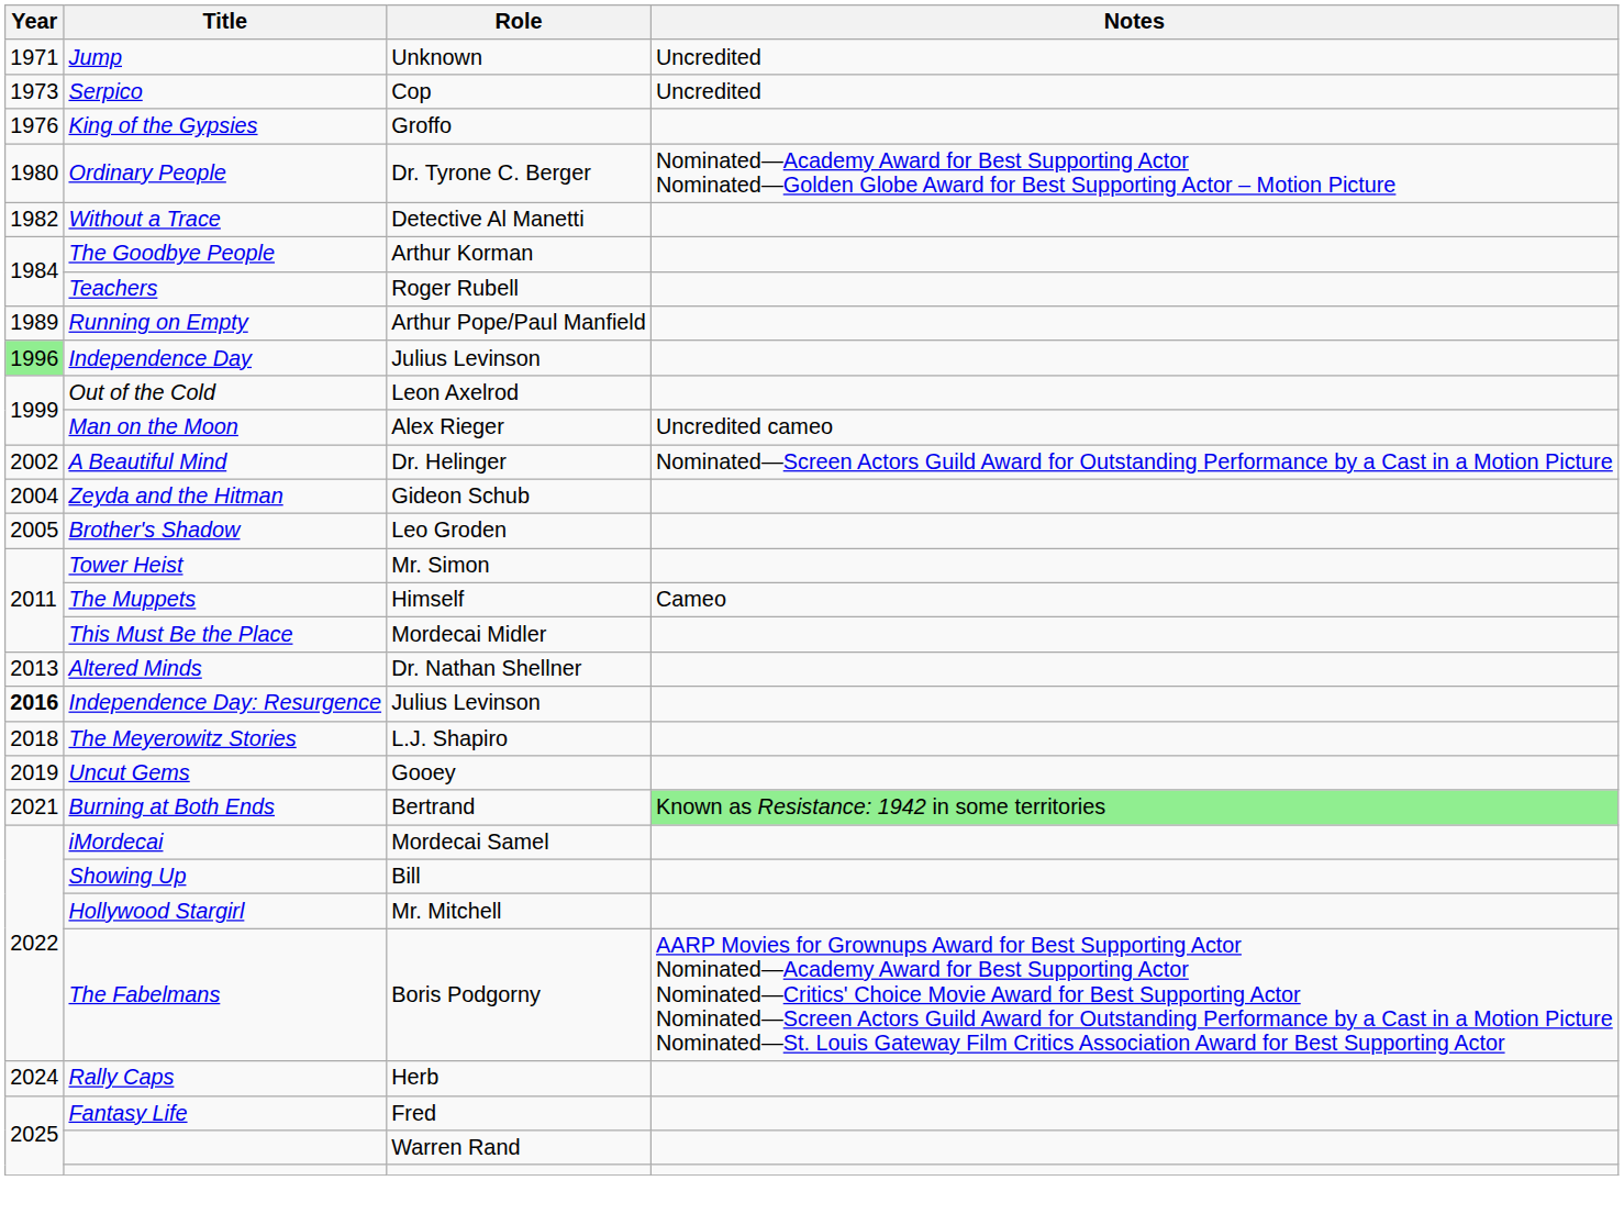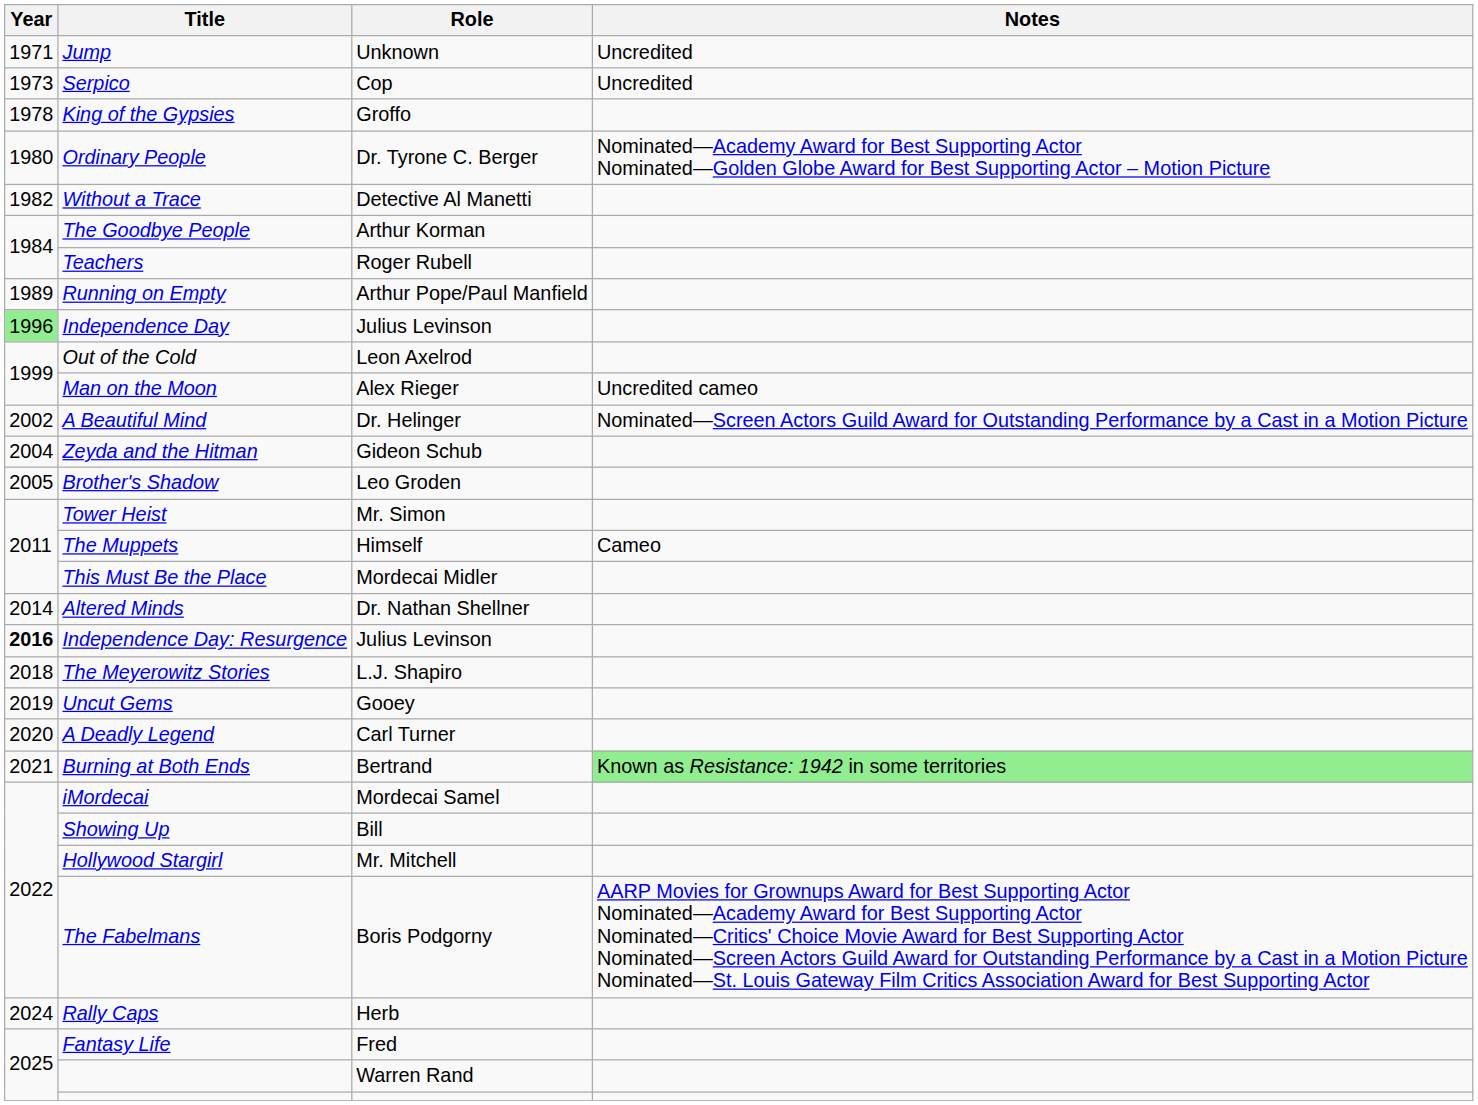King of the Gypsies | Year: 1976 -> 1978
Altered Minds | Year: 2013 -> 2014
+ row: 2020 | A Deadly Legend | Carl Turner
